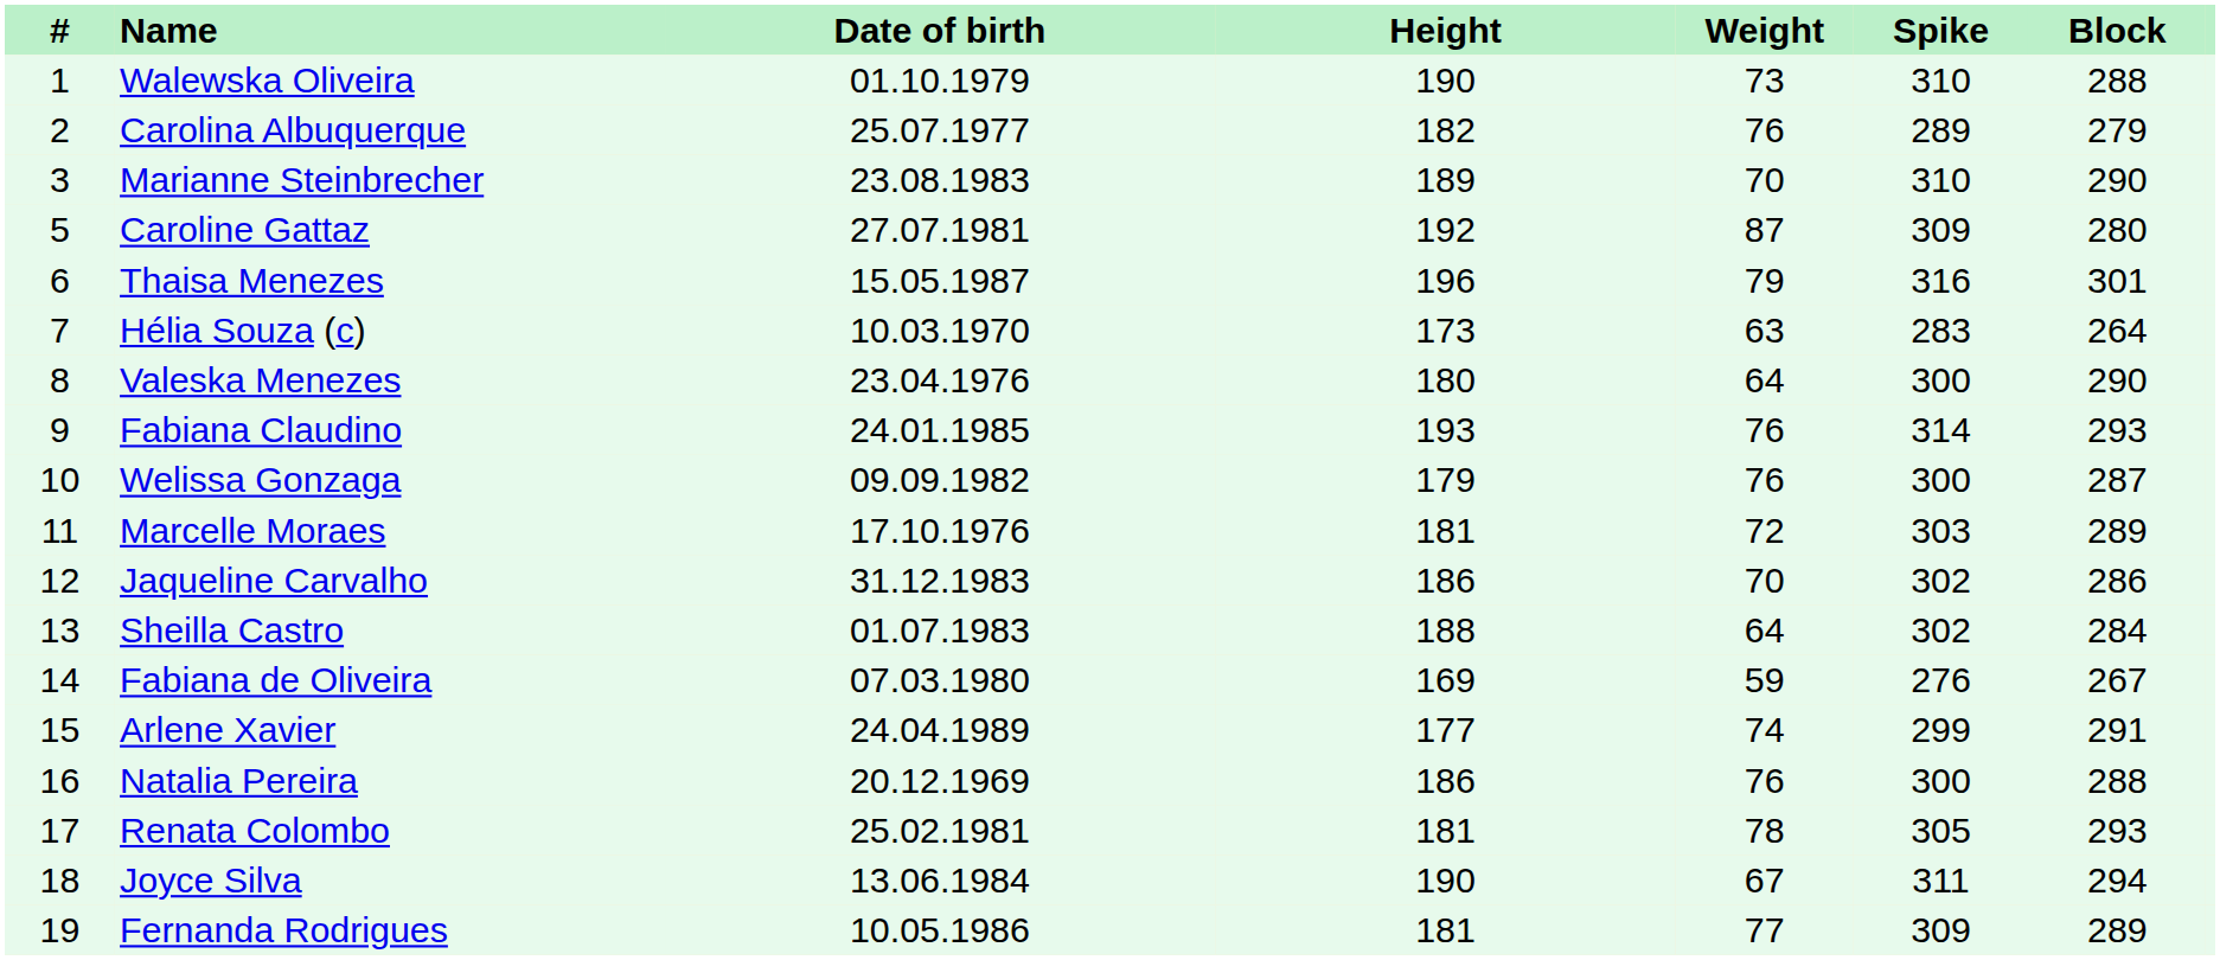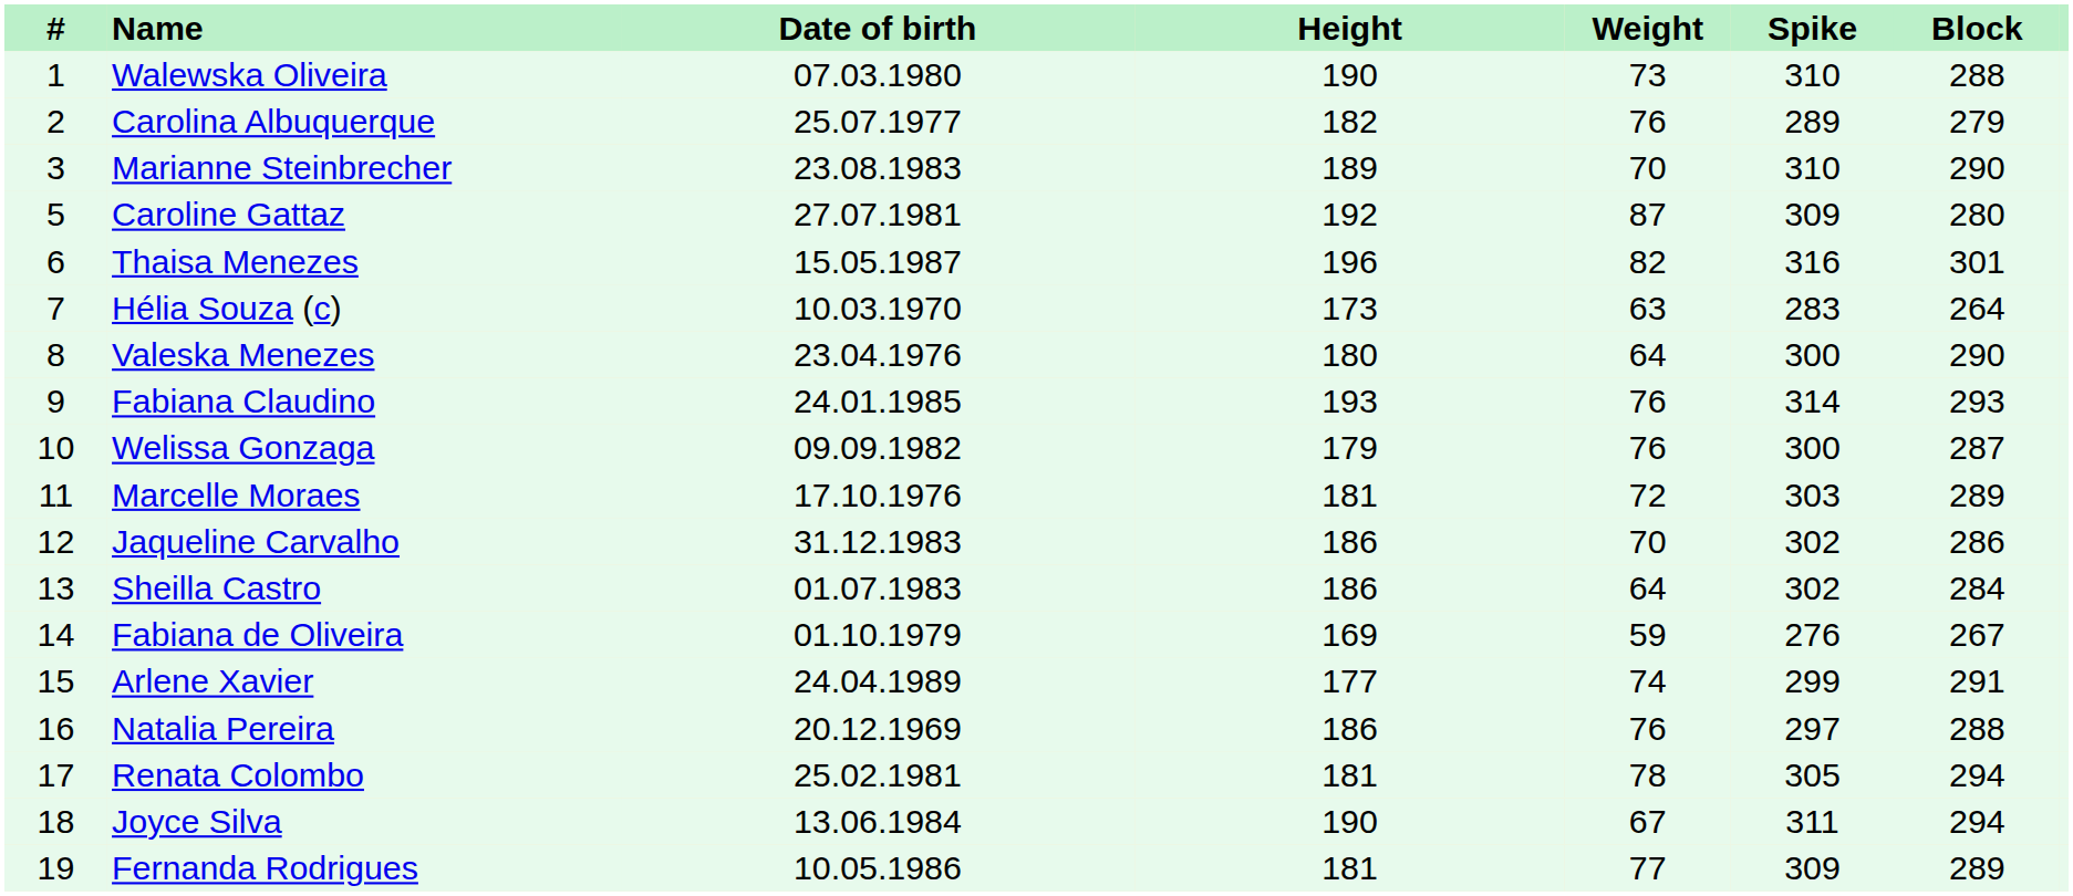Walewska Oliveira | Date of birth: 01.10.1979 -> 07.03.1980
Thaisa Menezes | Weight: 79 -> 82
Sheilla Castro | Height: 188 -> 186
Fabiana de Oliveira | Date of birth: 07.03.1980 -> 01.10.1979
Natalia Pereira | Spike: 300 -> 297
Renata Colombo | Block: 293 -> 294
